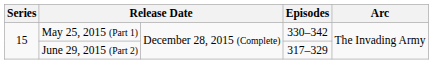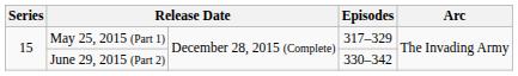May 25, 2015 (Part 1) | Episodes: 330–342 -> 317–329
June 29, 2015 (Part 2) | Episodes: 317–329 -> 330–342
